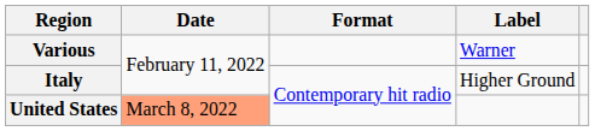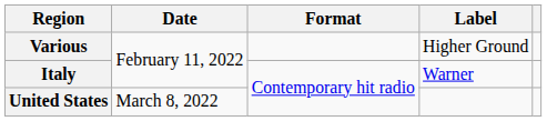Various | Label: Warner -> Higher Ground
Italy | Label: Higher Ground -> Warner
United States | Date: lightsalmon background -> no background
